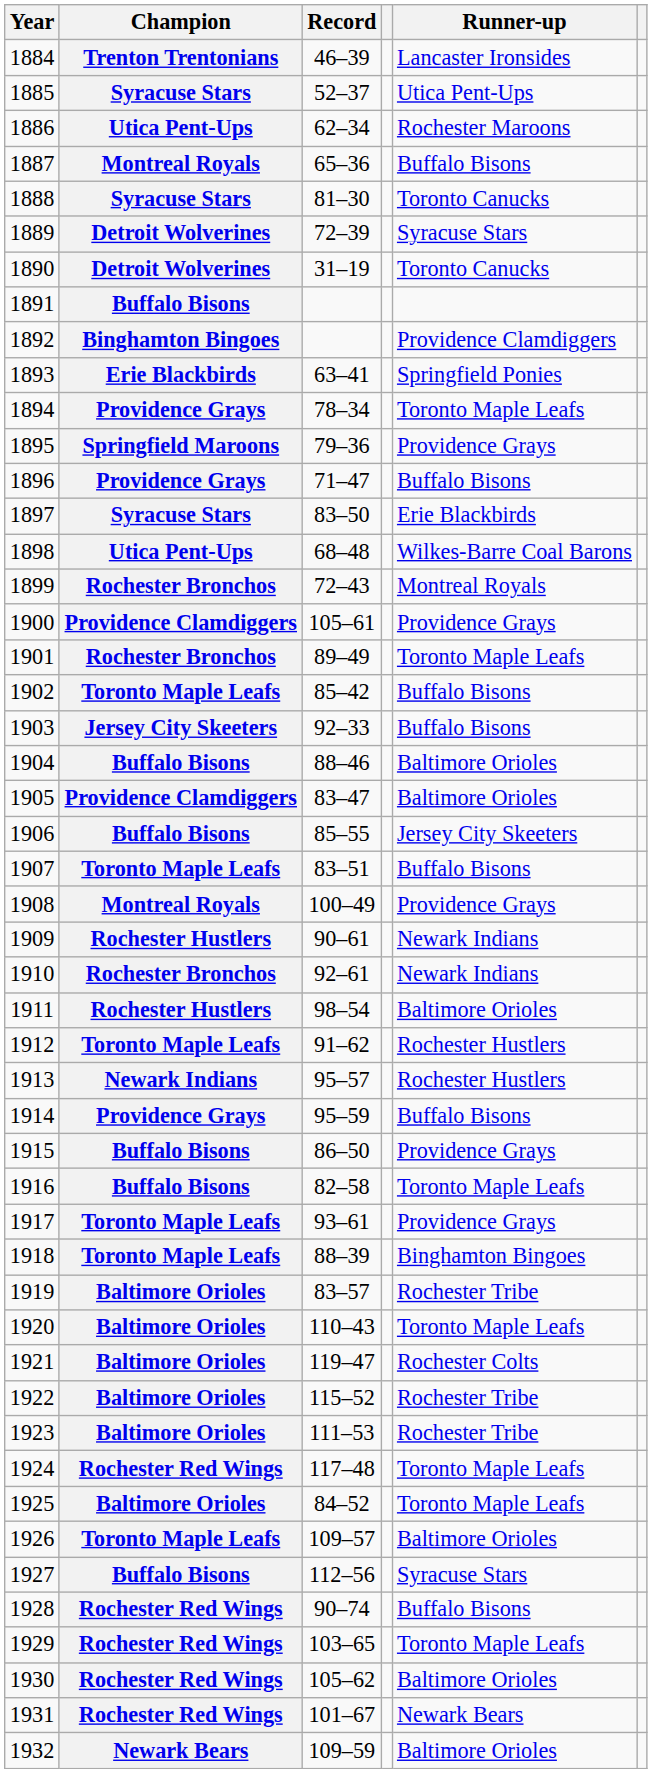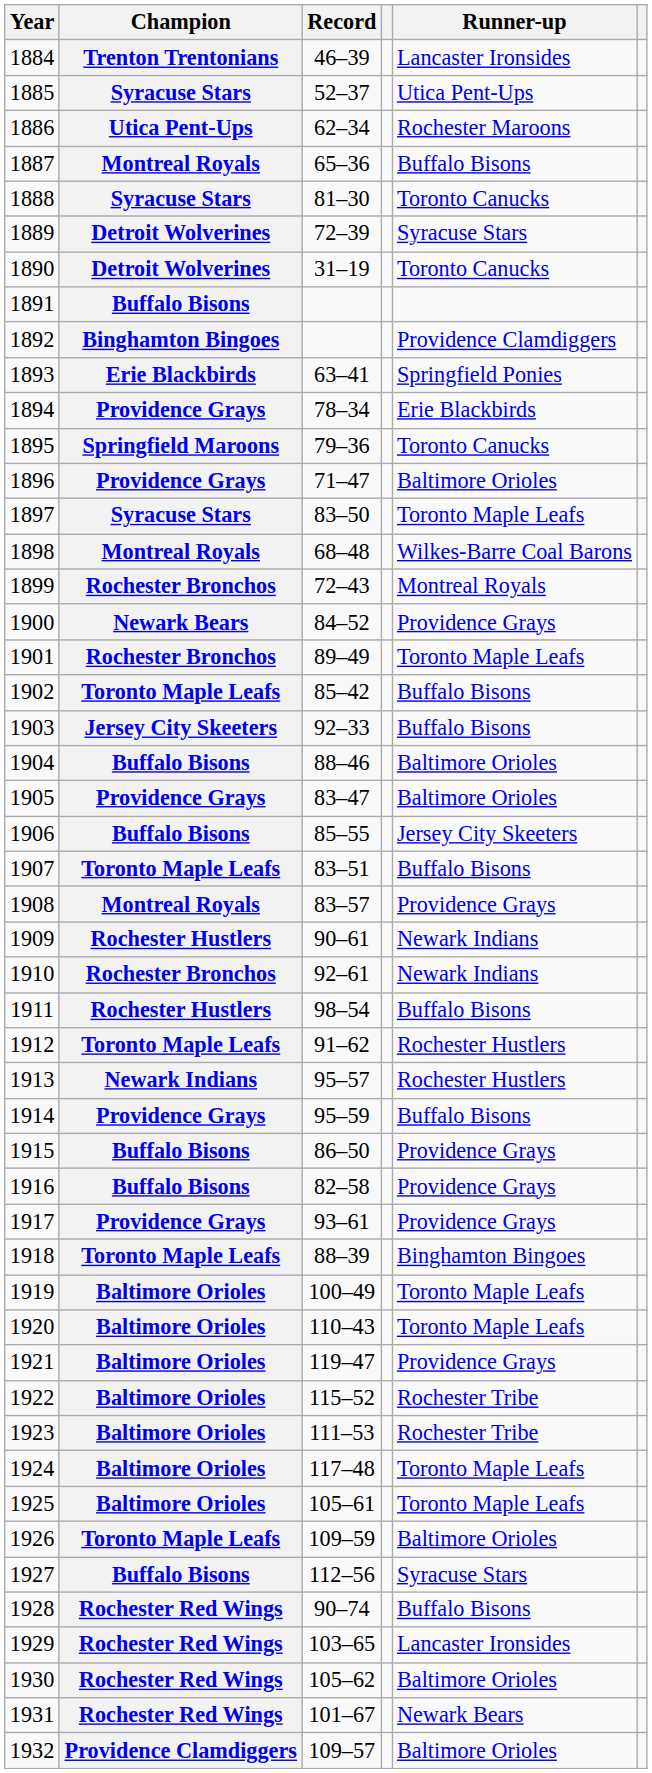1894 | Runner-up: Toronto Maple Leafs -> Erie Blackbirds
1895 | Runner-up: Providence Grays -> Toronto Canucks
1896 | Runner-up: Buffalo Bisons -> Baltimore Orioles
1897 | Runner-up: Erie Blackbirds -> Toronto Maple Leafs
1898 | Champion: Utica Pent-Ups -> Montreal Royals
1900 | Champion: Providence Clamdiggers -> Newark Bears
1900 | Record: 105–61 -> 84–52
1905 | Champion: Providence Clamdiggers -> Providence Grays
1908 | Record: 100–49 -> 83–57
1911 | Runner-up: Baltimore Orioles -> Buffalo Bisons
1916 | Runner-up: Toronto Maple Leafs -> Providence Grays
1917 | Champion: Toronto Maple Leafs -> Providence Grays
1919 | Record: 83–57 -> 100–49
1919 | Runner-up: Rochester Tribe -> Toronto Maple Leafs
1921 | Runner-up: Rochester Colts -> Providence Grays
1924 | Champion: Rochester Red Wings -> Baltimore Orioles
1925 | Record: 84–52 -> 105–61
1926 | Record: 109–57 -> 109–59
1929 | Runner-up: Toronto Maple Leafs -> Lancaster Ironsides
1932 | Champion: Newark Bears -> Providence Clamdiggers
1932 | Record: 109–59 -> 109–57
